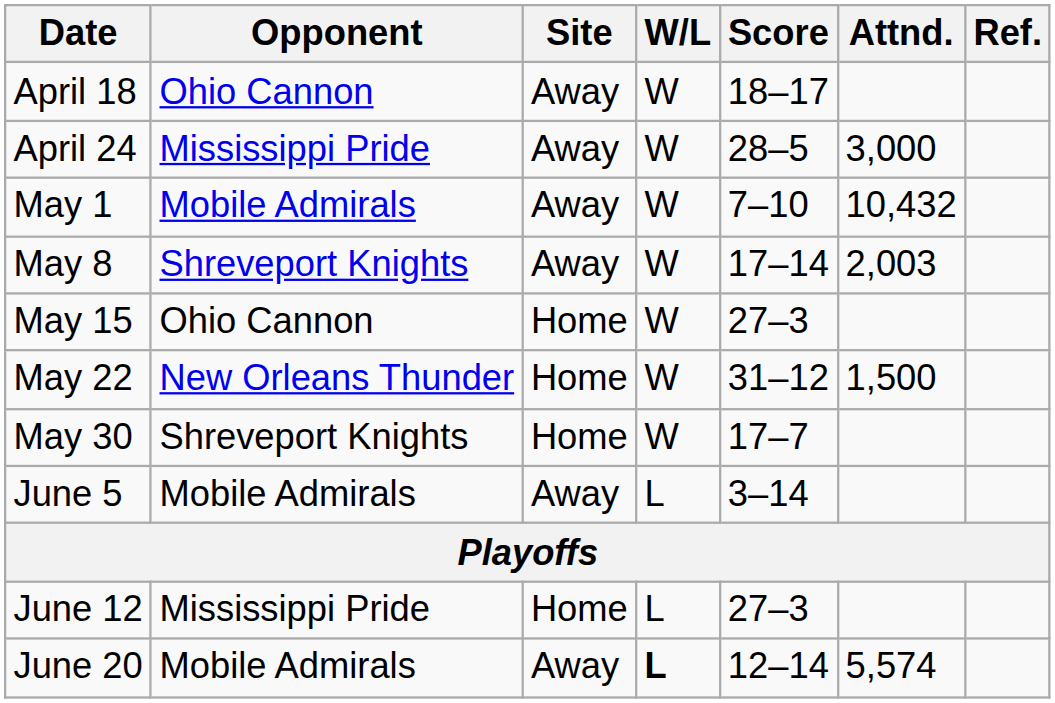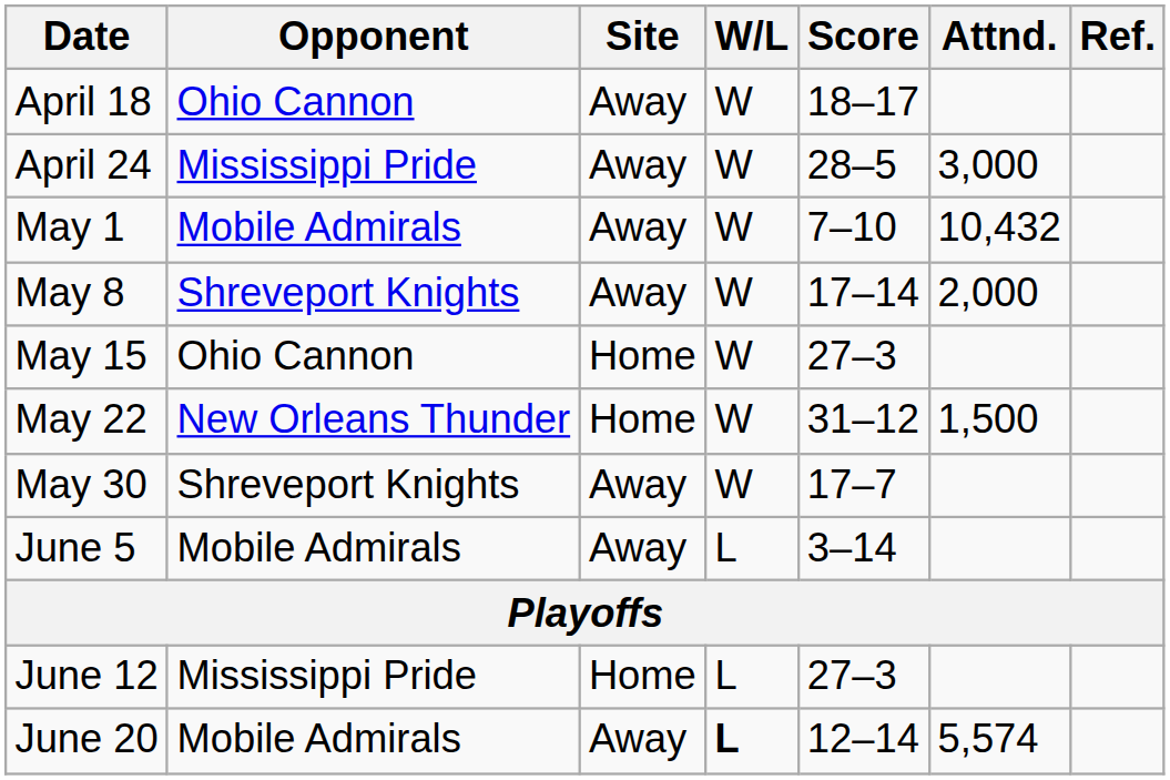May 8 | Attnd.: 2,003 -> 2,000
May 30 | Site: Home -> Away
